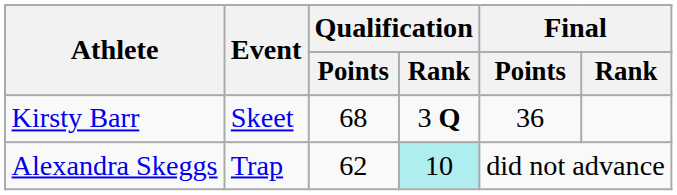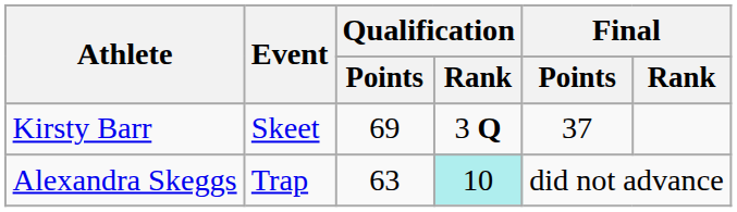Kirsty Barr | Qualification / Points: 68 -> 69
Kirsty Barr | Final / Points: 36 -> 37
Alexandra Skeggs | Qualification / Points: 62 -> 63
